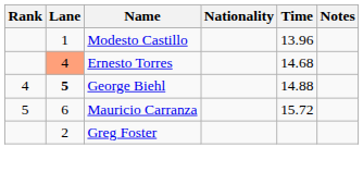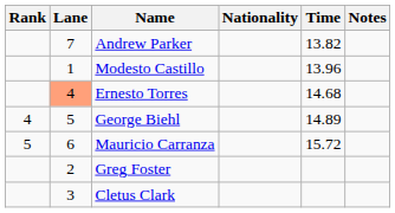+ row: 7 | Andrew Parker | 13.82
George Biehl | Lane: bold -> normal
George Biehl | Time: 14.88 -> 14.89
+ row: 3 | Cletus Clark
